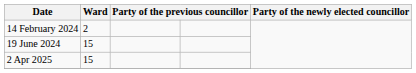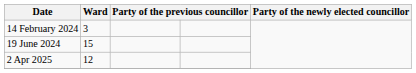14 February 2024 | Ward: 2 -> 3
2 Apr 2025 | Ward: 15 -> 12
